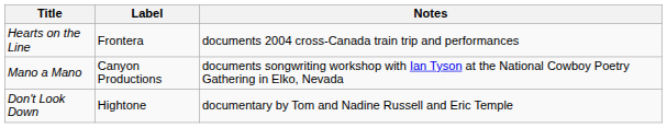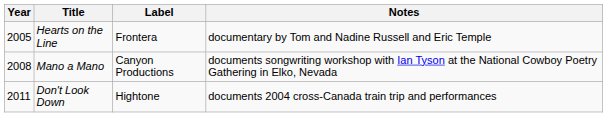+ column: Year | 2005 | 2008 | 2011
Hearts on the Line | Notes: documents 2004 cross-Canada train trip and performances -> documentary by Tom and Nadine Russell and Eric Temple
Don't Look Down | Notes: documentary by Tom and Nadine Russell and Eric Temple -> documents 2004 cross-Canada train trip and performances
